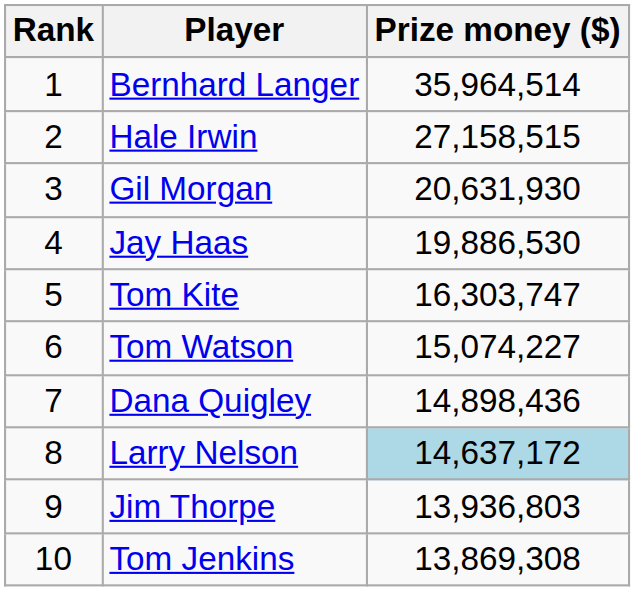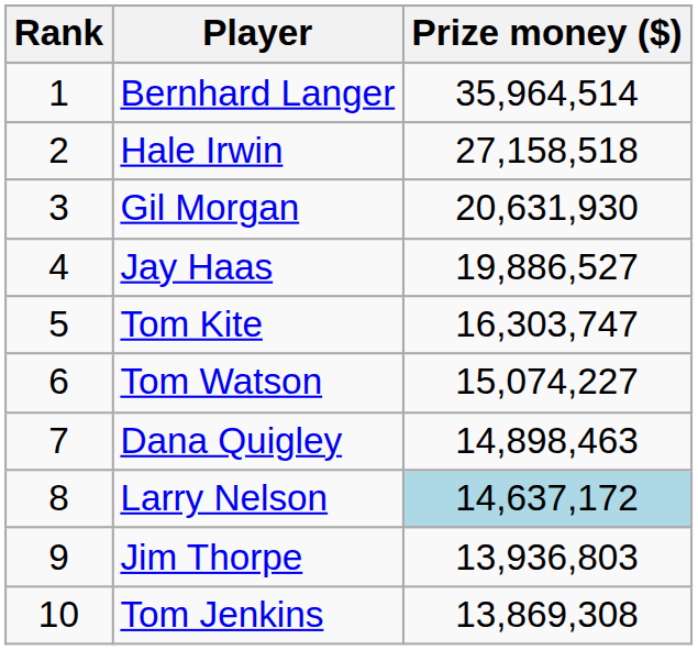Hale Irwin | Prize money ($): 27,158,515 -> 27,158,518
Jay Haas | Prize money ($): 19,886,530 -> 19,886,527
Dana Quigley | Prize money ($): 14,898,436 -> 14,898,463
